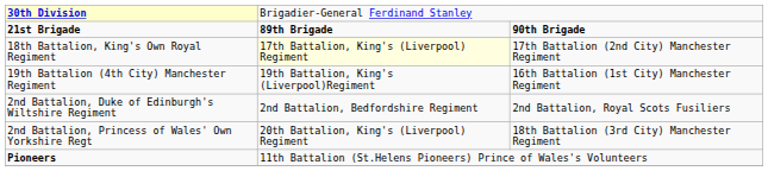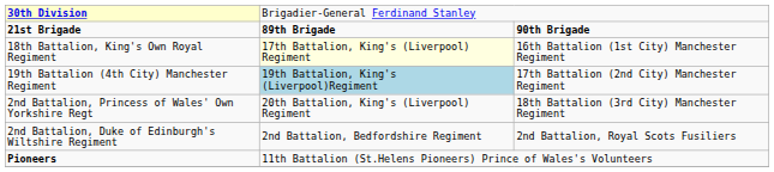18th Battalion, King's Own Royal Regiment | column 3: 17th Battalion (2nd City) Manchester Regiment -> 16th Battalion (1st City) Manchester Regiment
19th Battalion (4th City) Manchester Regiment | column 2: no background -> lightblue background
19th Battalion (4th City) Manchester Regiment | column 3: 16th Battalion (1st City) Manchester Regiment -> 17th Battalion (2nd City) Manchester Regiment
rows swapped: 2nd Battalion, Princess of Wales' Own Yorkshire Regt <-> 2nd Battalion, Duke of Edinburgh's Wiltshire Regiment
